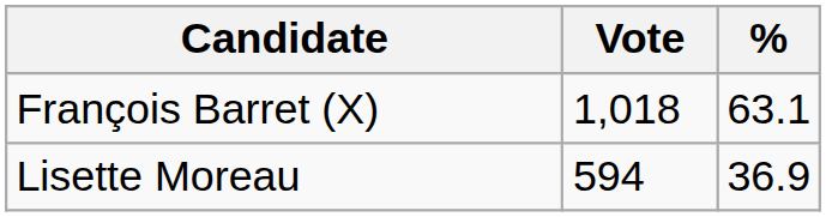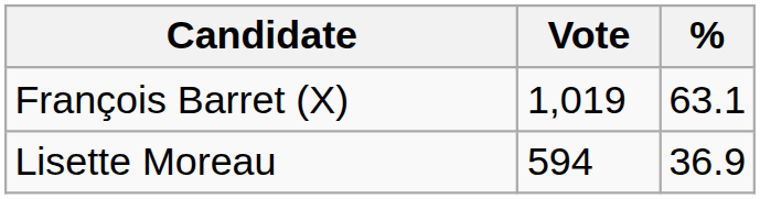François Barret (X) | Vote: 1,018 -> 1,019
